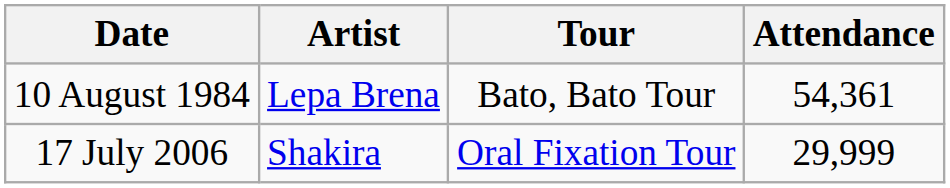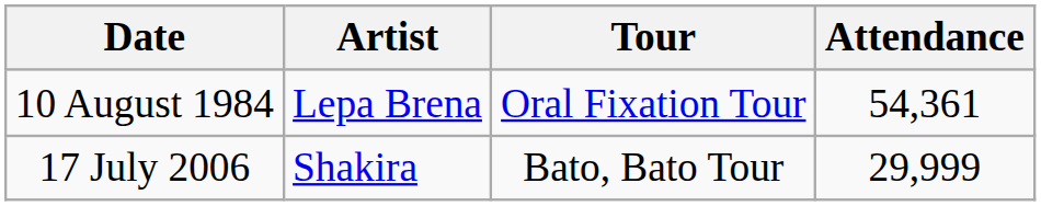10 August 1984 | Tour: Bato, Bato Tour -> Oral Fixation Tour
17 July 2006 | Tour: Oral Fixation Tour -> Bato, Bato Tour
